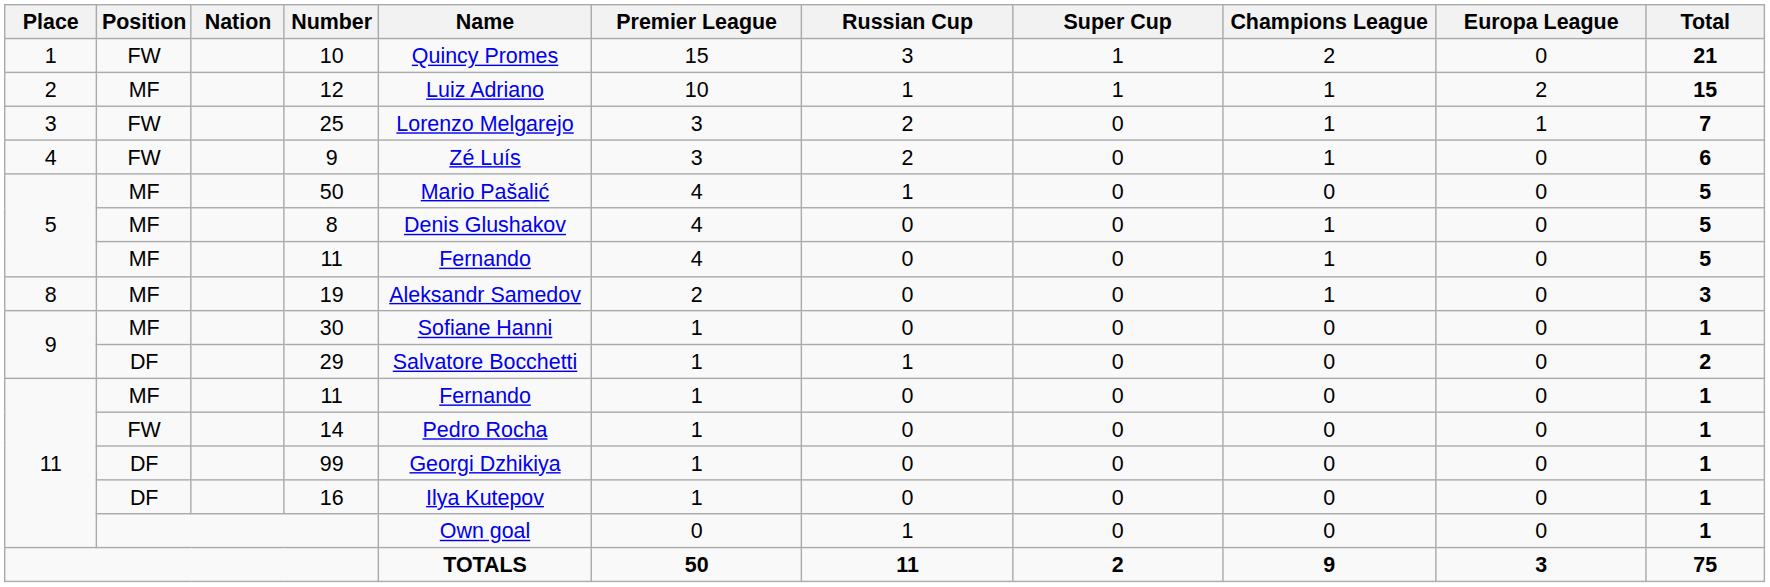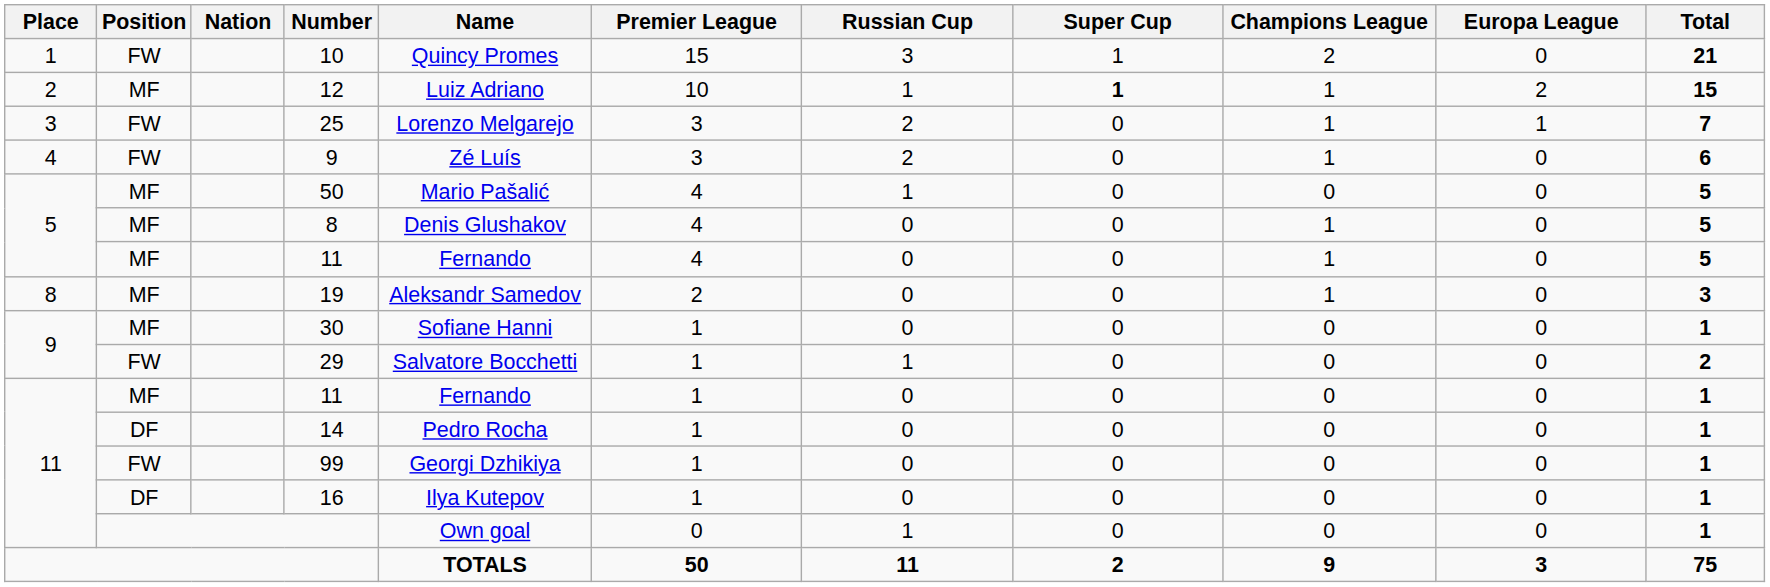12 | Super Cup: normal -> bold
29 | Position: DF -> FW
14 | Position: FW -> DF
99 | Position: DF -> FW
